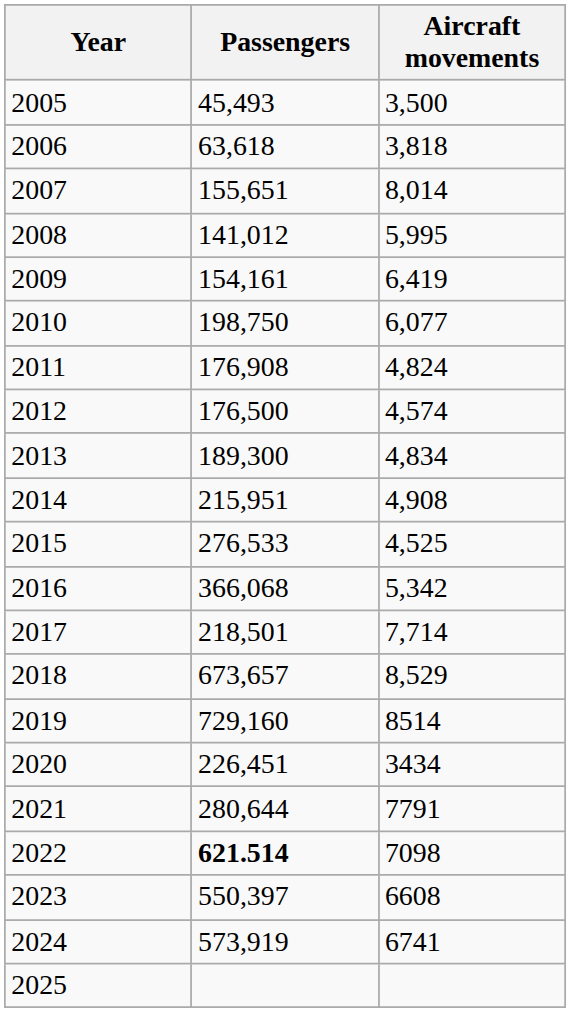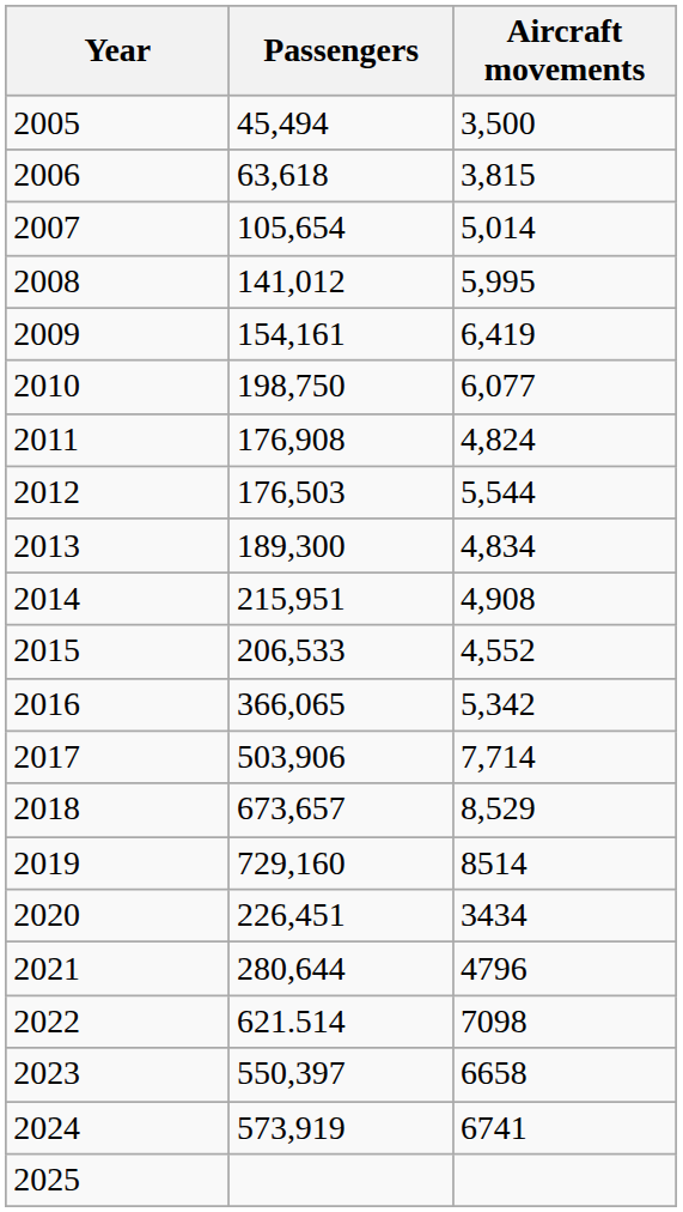2005 | Passengers: 45,493 -> 45,494
2006 | Aircraft movements: 3,818 -> 3,815
2007 | Passengers: 155,651 -> 105,654
2007 | Aircraft movements: 8,014 -> 5,014
2012 | Passengers: 176,500 -> 176,503
2012 | Aircraft movements: 4,574 -> 5,544
2015 | Passengers: 276,533 -> 206,533
2015 | Aircraft movements: 4,525 -> 4,552
2016 | Passengers: 366,068 -> 366,065
2017 | Passengers: 218,501 -> 503,906
2021 | Aircraft movements: 7791 -> 4796
2022 | Passengers: bold -> normal
2023 | Aircraft movements: 6608 -> 6658
